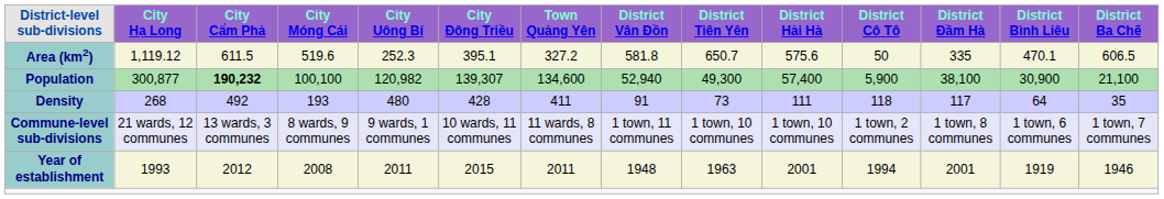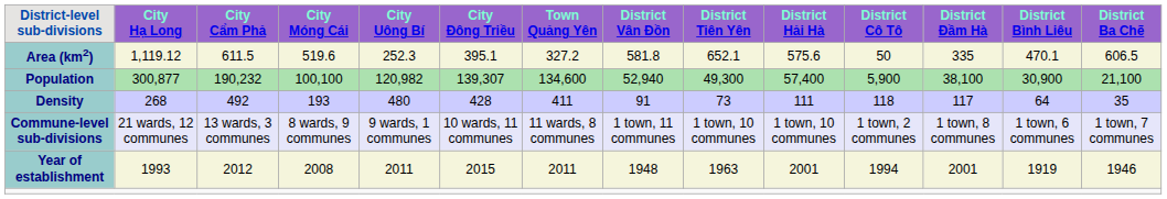Area (km2) | District Tiên Yên: 650.7 -> 652.1
Population | City Cẩm Phả: bold -> normal
